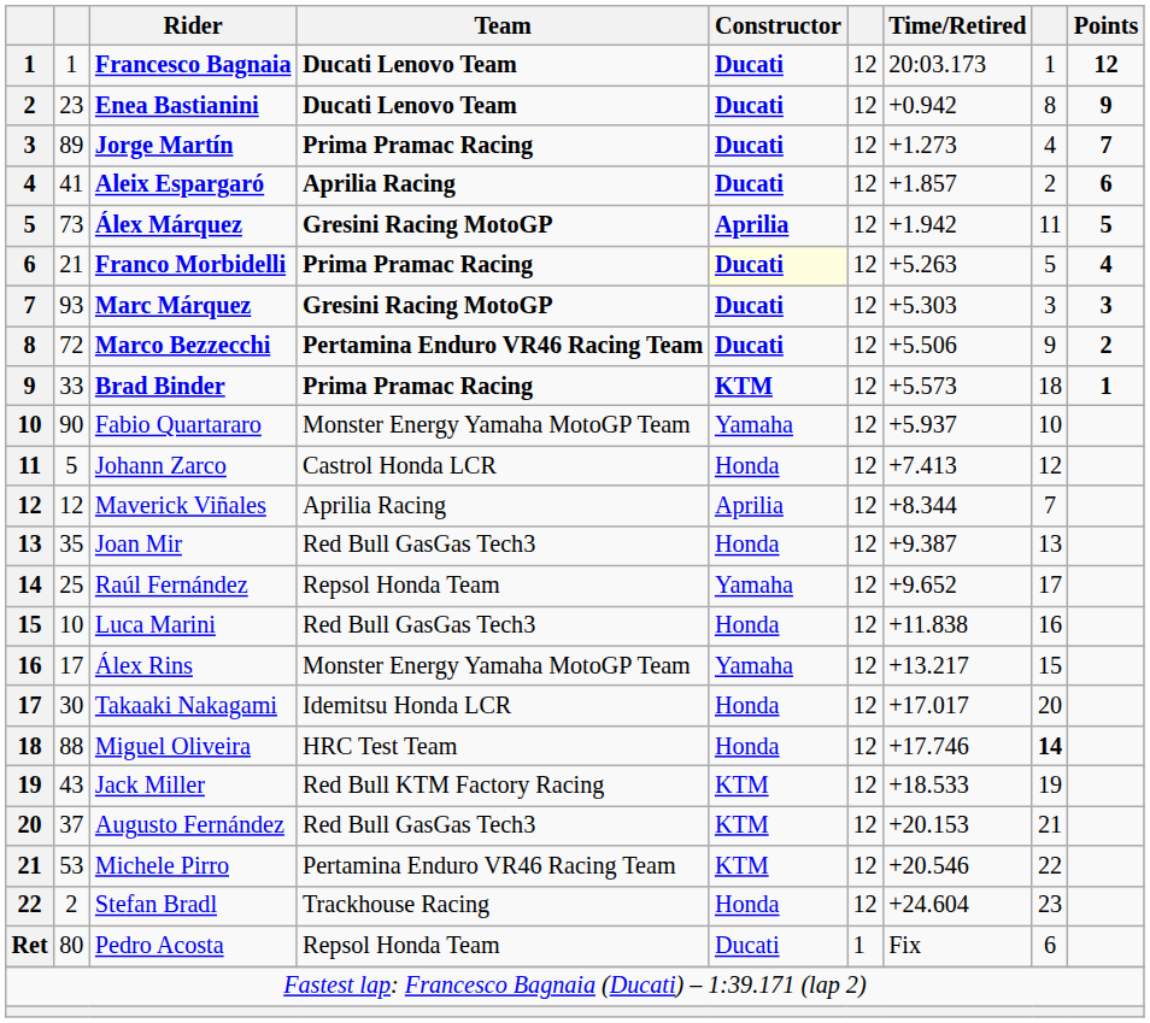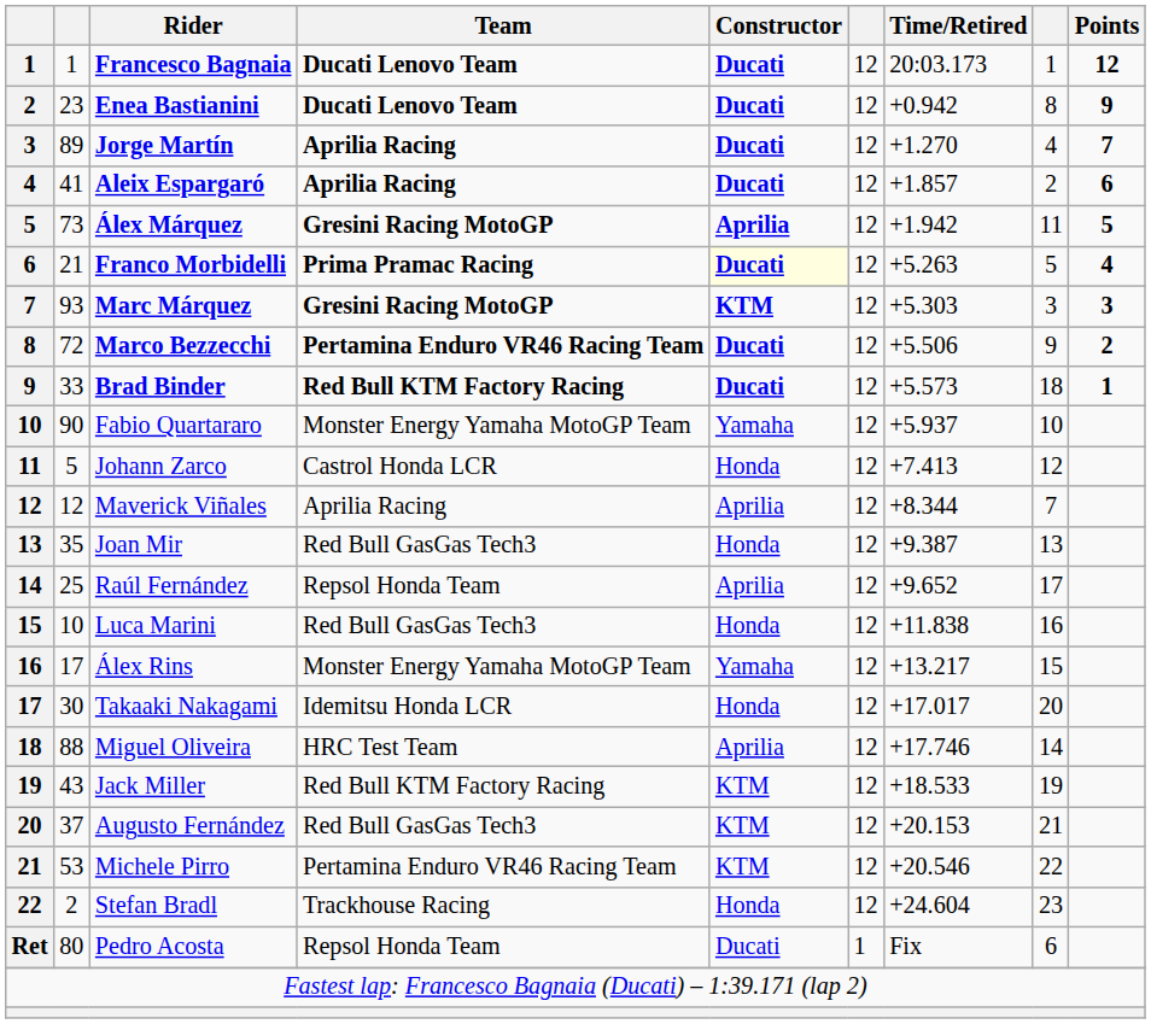Jorge Martín | Team: Prima Pramac Racing -> Aprilia Racing
Jorge Martín | Time/Retired: +1.273 -> +1.270
Marc Márquez | Constructor: Ducati -> KTM
Brad Binder | Team: Prima Pramac Racing -> Red Bull KTM Factory Racing
Brad Binder | Constructor: KTM -> Ducati
Raúl Fernández | Constructor: Yamaha -> Aprilia
Miguel Oliveira | Constructor: Honda -> Aprilia
Miguel Oliveira | column 8: bold -> normal
